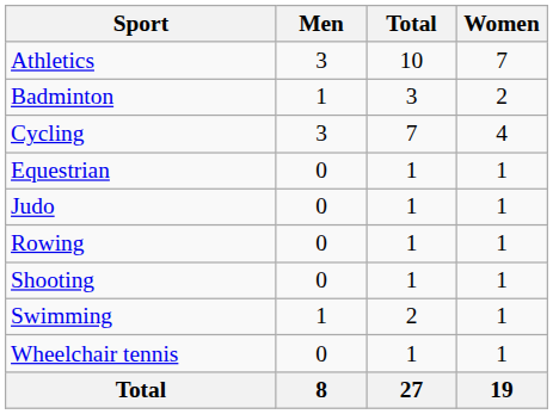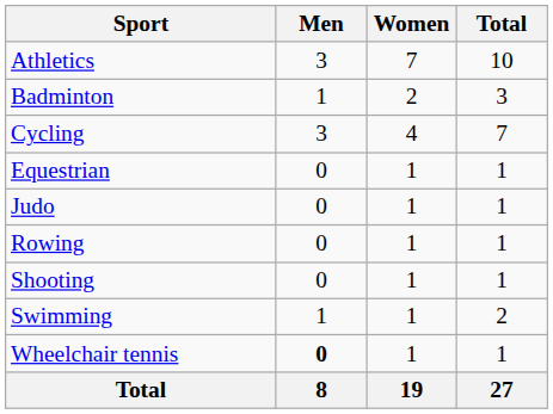columns swapped: Women <-> Total
Wheelchair tennis | Men: normal -> bold
